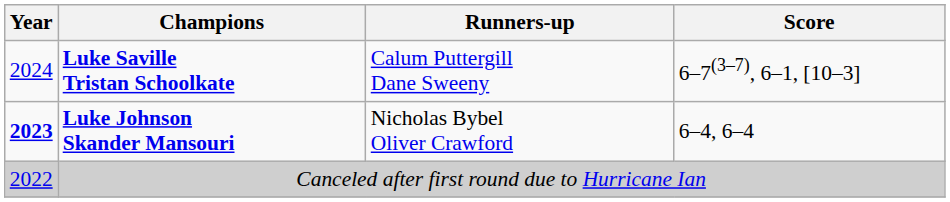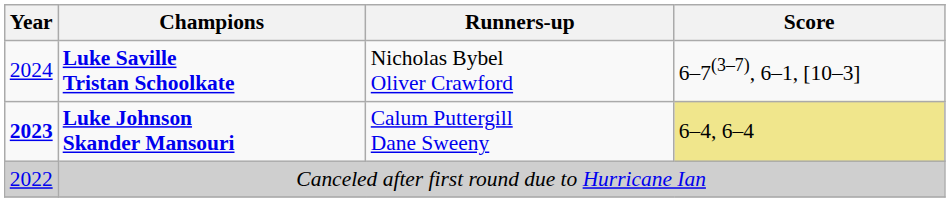Luke Saville Tristan Schoolkate | Runners-up: Calum Puttergill Dane Sweeny -> Nicholas Bybel Oliver Crawford
Luke Johnson Skander Mansouri | Runners-up: Nicholas Bybel Oliver Crawford -> Calum Puttergill Dane Sweeny
Luke Johnson Skander Mansouri | Score: no background -> khaki background
